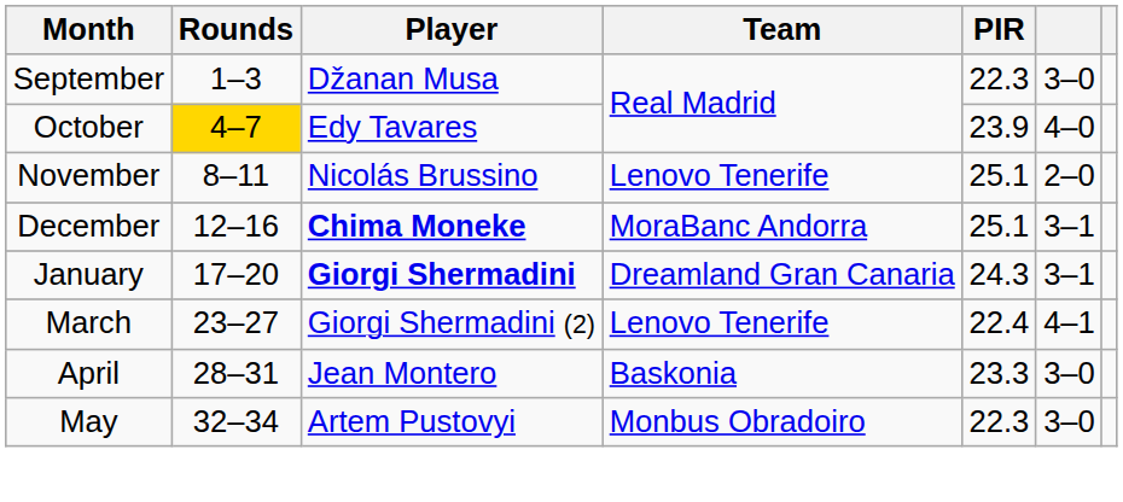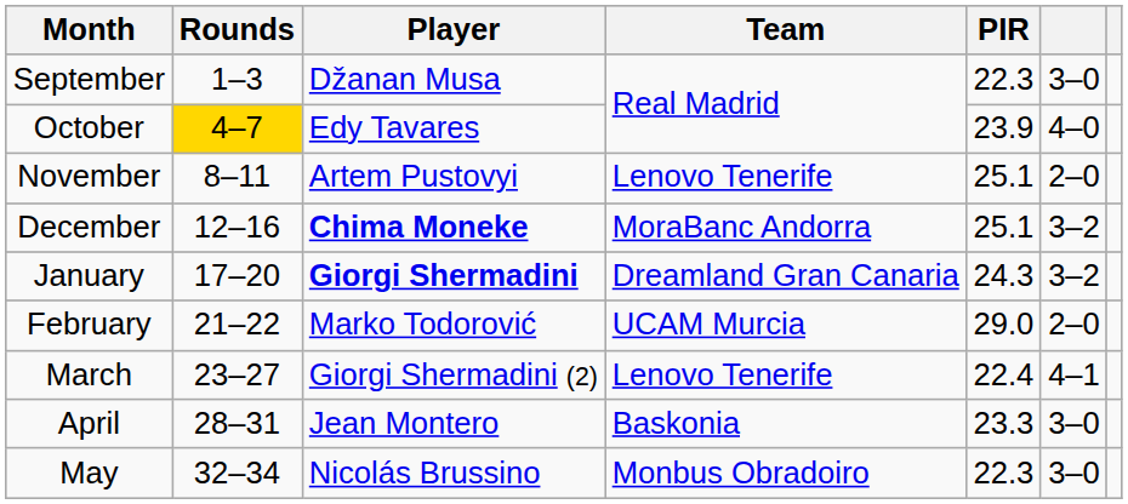November | Player: Nicolás Brussino -> Artem Pustovyi
December | column 6: 3–1 -> 3–2
January | column 6: 3–1 -> 3–2
+ row: February | 21–22 | Marko Todorović | UCAM Murcia | 29.0 | 2–0
May | Player: Artem Pustovyi -> Nicolás Brussino
